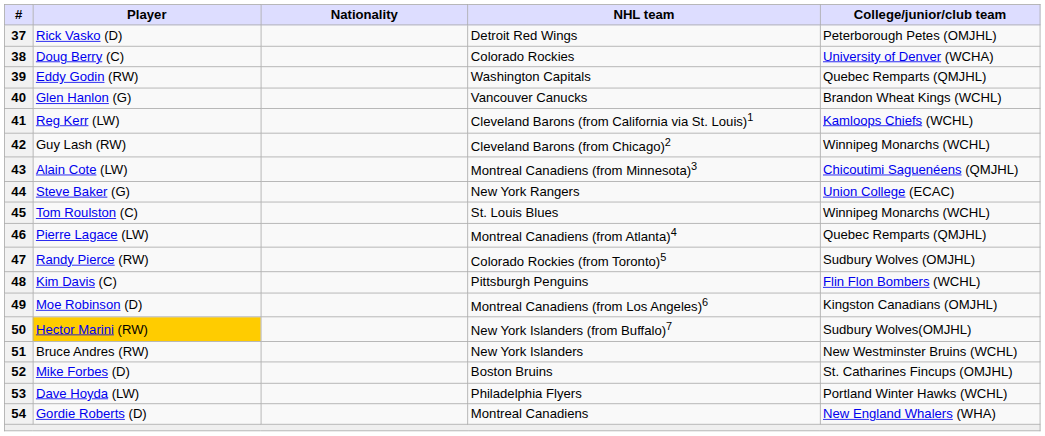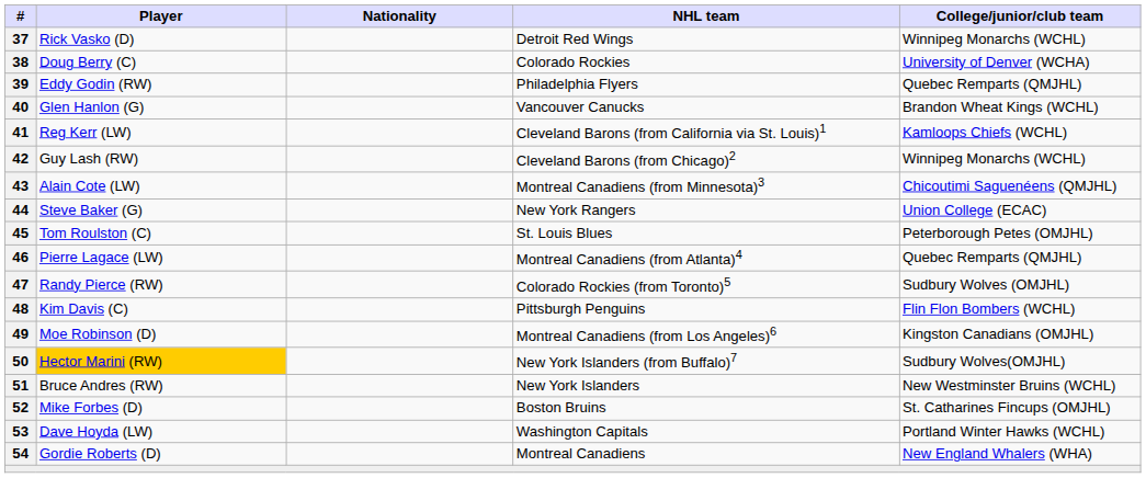37 | College/junior/club team: Peterborough Petes (OMJHL) -> Winnipeg Monarchs (WCHL)
39 | NHL team: Washington Capitals -> Philadelphia Flyers
45 | College/junior/club team: Winnipeg Monarchs (WCHL) -> Peterborough Petes (OMJHL)
53 | NHL team: Philadelphia Flyers -> Washington Capitals
